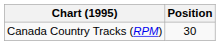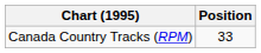Canada Country Tracks (RPM) | Position: 30 -> 33
